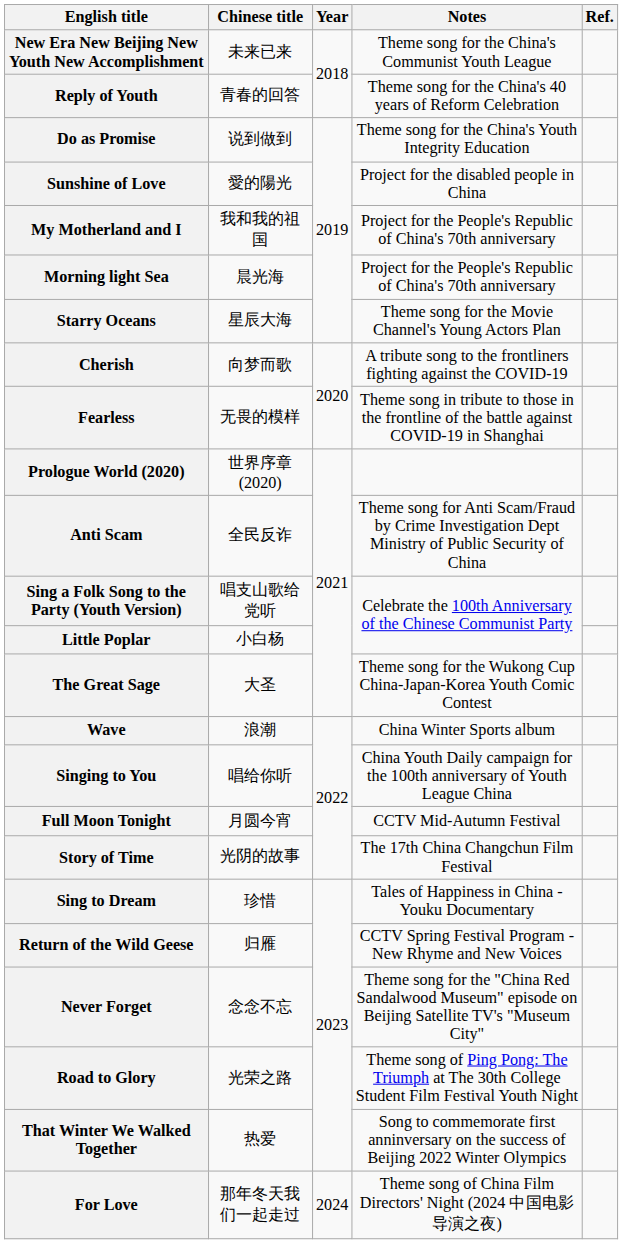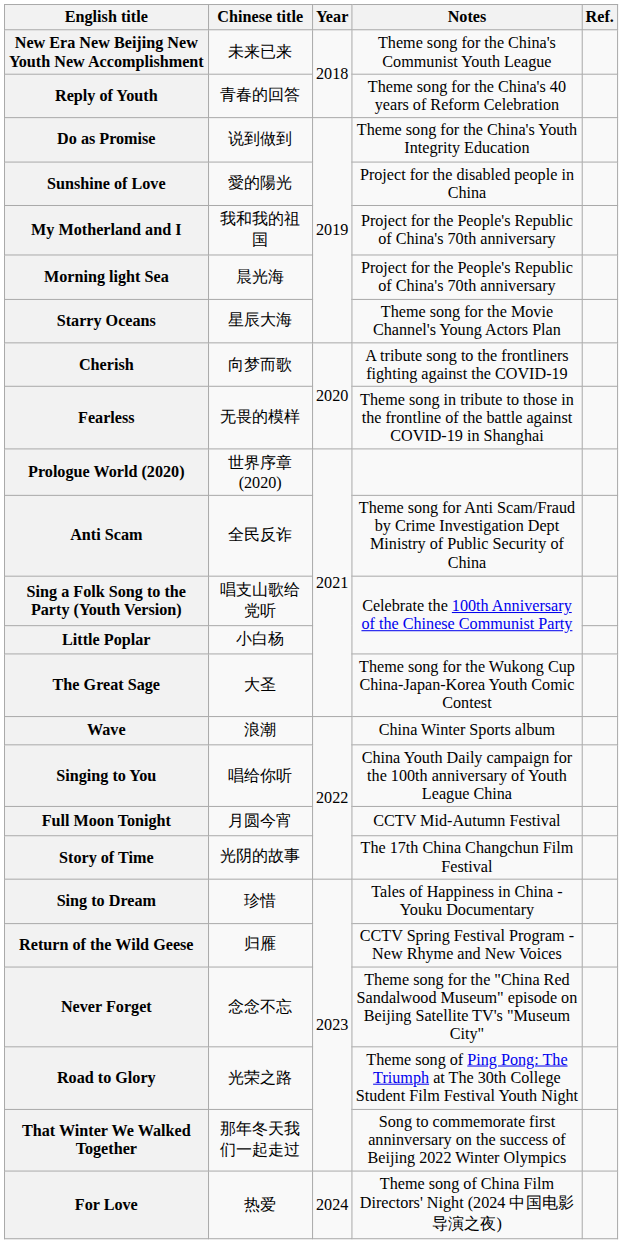That Winter We Walked Together | Chinese title: 热爱 -> 那年冬天我们一起走过
For Love | Chinese title: 那年冬天我们一起走过 -> 热爱
